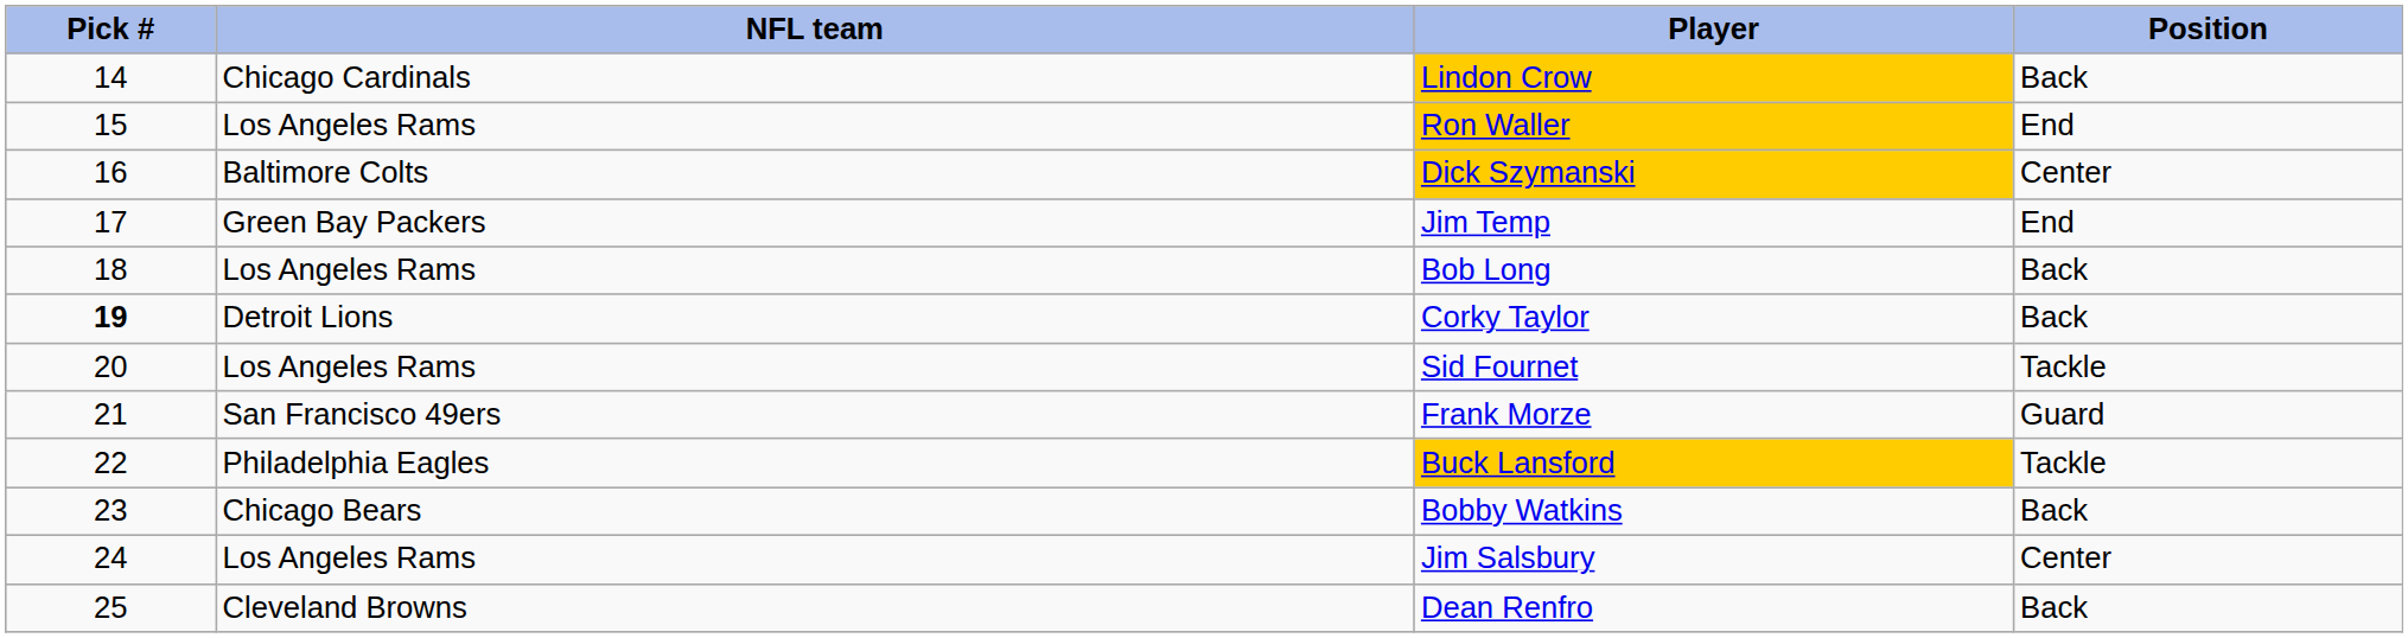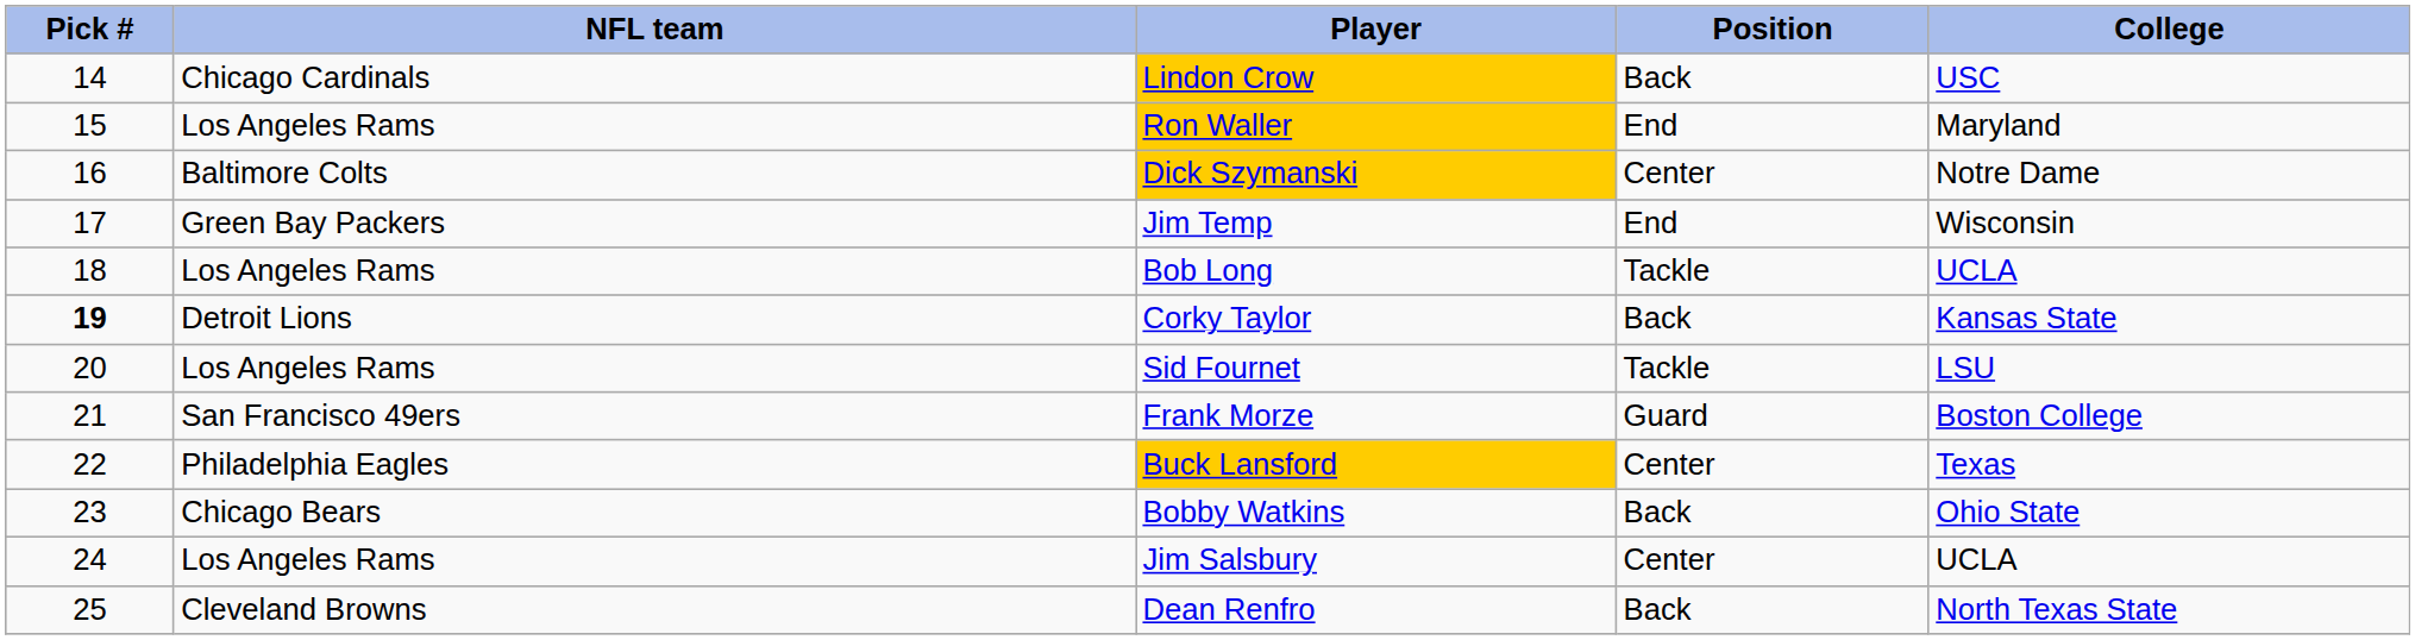+ column: College | USC | Maryland | Notre Dame | Wisconsin | UCLA | Kansas State | LSU | Boston College | Texas | Ohio State | UCLA | North Texas State
Bob Long | Position: Back -> Tackle
Buck Lansford | Position: Tackle -> Center
